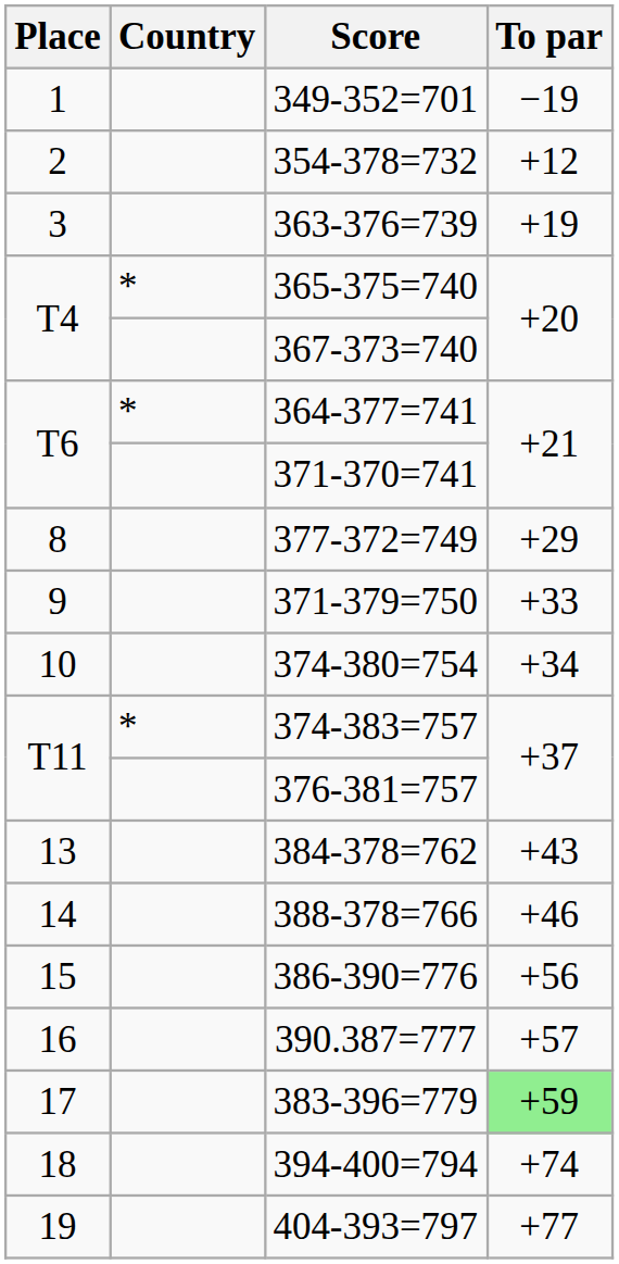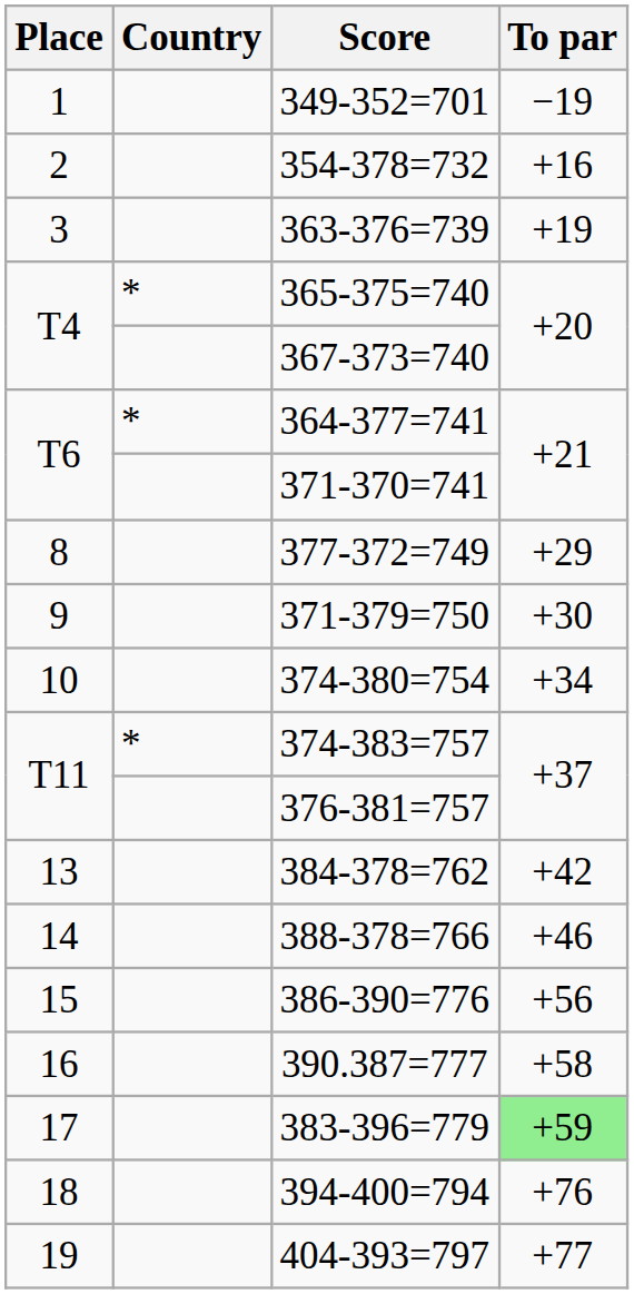354-378=732 | To par: +12 -> +16
371-379=750 | To par: +33 -> +30
384-378=762 | To par: +43 -> +42
390.387=777 | To par: +57 -> +58
394-400=794 | To par: +74 -> +76
